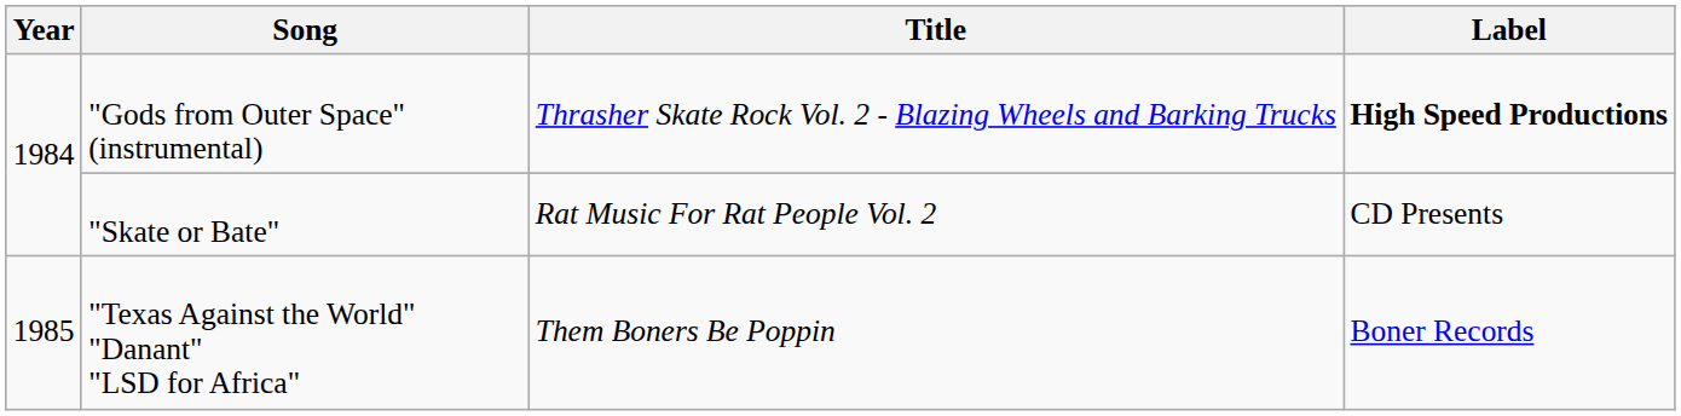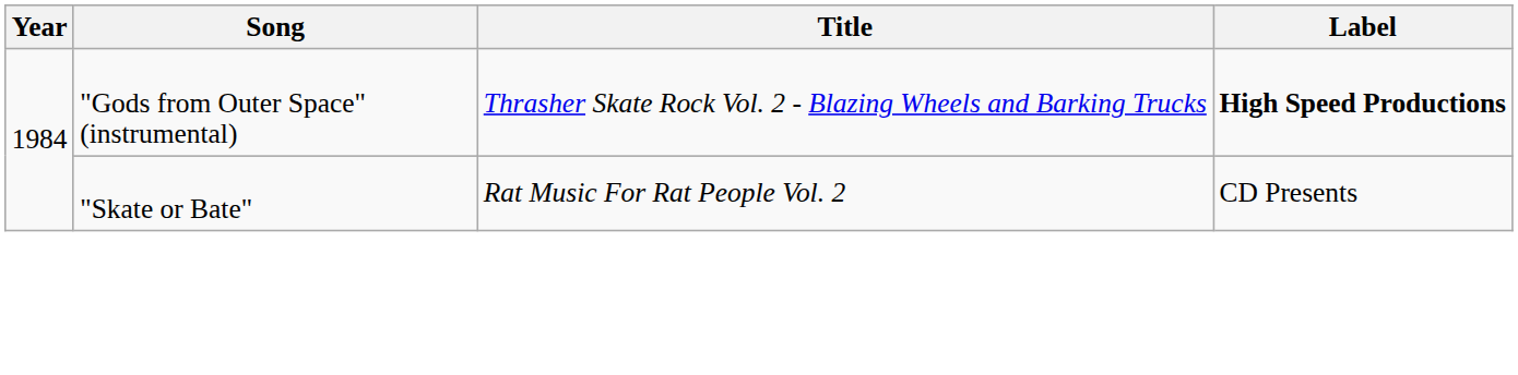- row: 1985 | "Texas Against the World" "Danant" "LSD for Africa" | Them Boners Be Poppin | Boner Records
